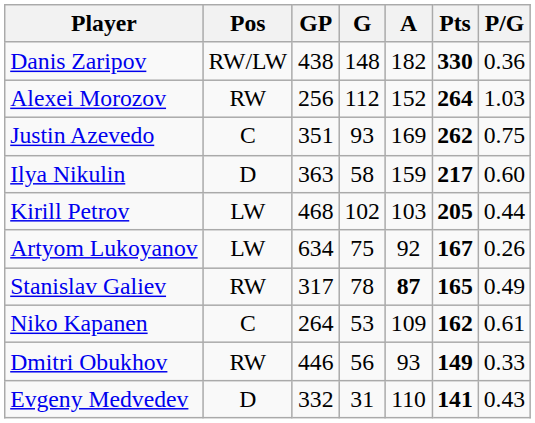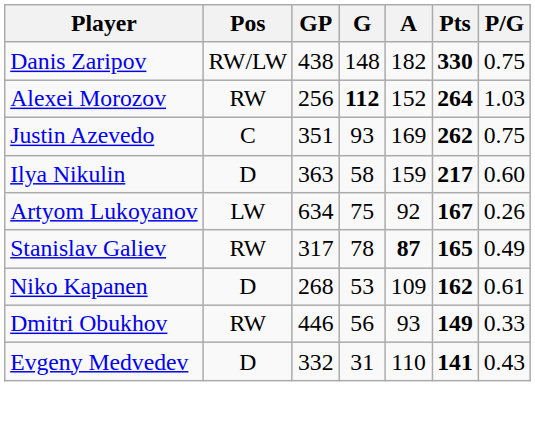Danis Zaripov | P/G: 0.36 -> 0.75
Alexei Morozov | G: normal -> bold
- row: Kirill Petrov | LW | 468 | 102 | 103 | 205 | 0.44
Niko Kapanen | Pos: C -> D
Niko Kapanen | GP: 264 -> 268
